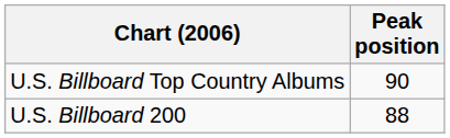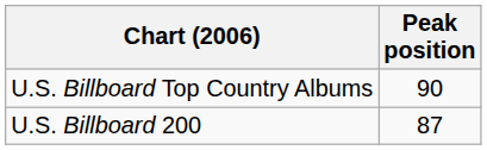U.S. Billboard 200 | Peak position: 88 -> 87
